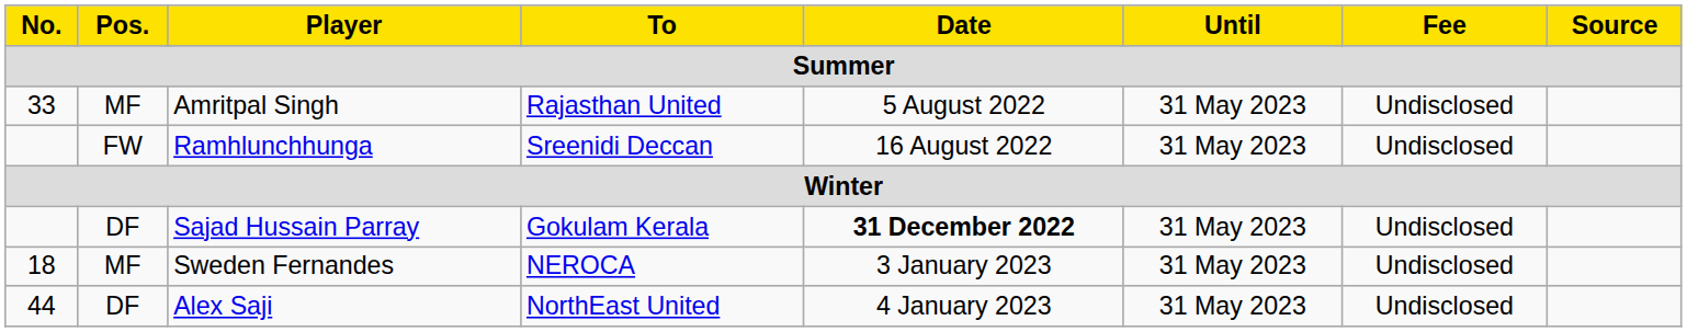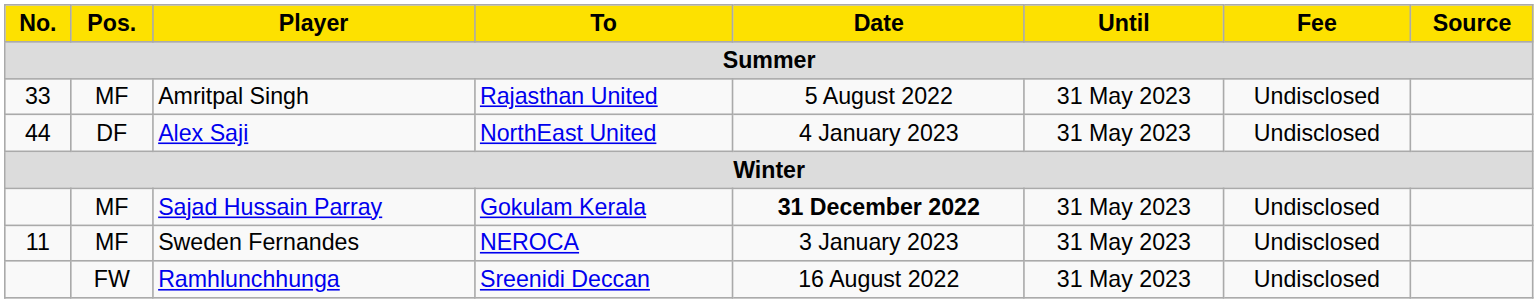rows swapped: Ramhlunchhunga <-> Alex Saji
Sajad Hussain Parray | Pos.: DF -> MF
Sweden Fernandes | No.: 18 -> 11
